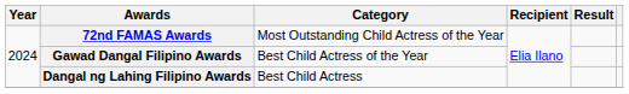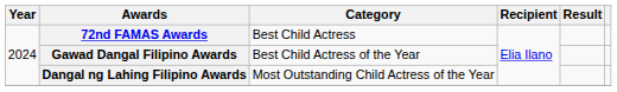72nd FAMAS Awards | Category: Most Outstanding Child Actress of the Year -> Best Child Actress
Dangal ng Lahing Filipino Awards | Category: Best Child Actress -> Most Outstanding Child Actress of the Year
